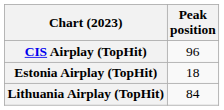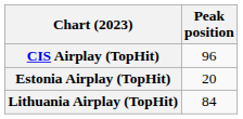Estonia Airplay (TopHit) | Peak position: 18 -> 20
